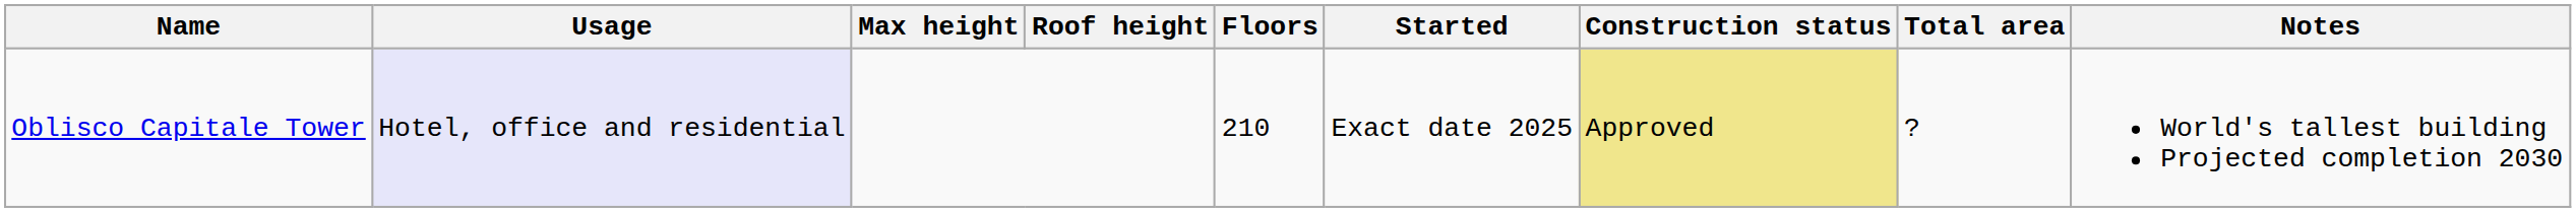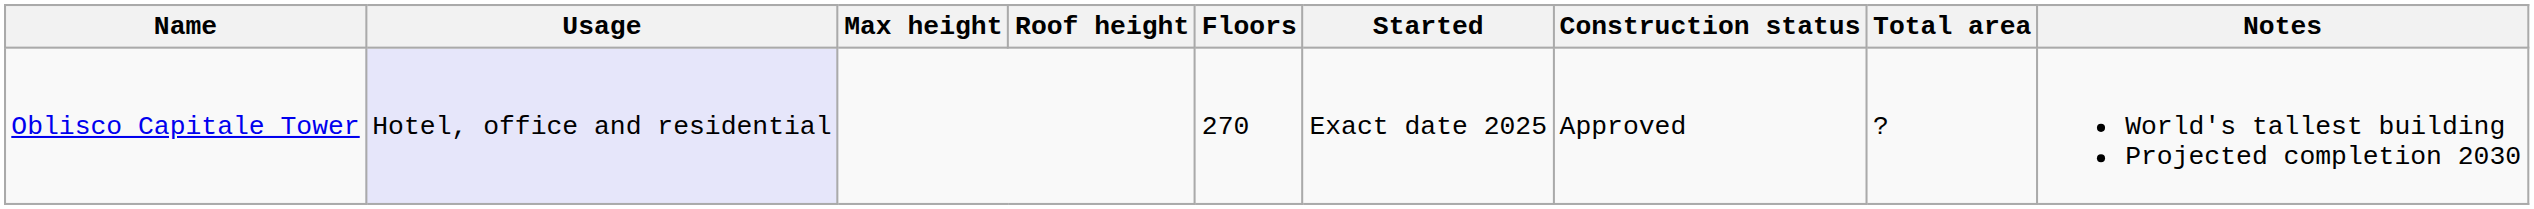Oblisco Capitale Tower | Floors: 210 -> 270
Oblisco Capitale Tower | Construction status: khaki background -> no background
